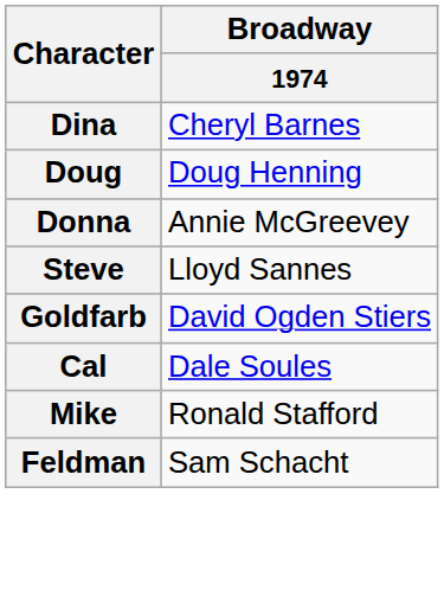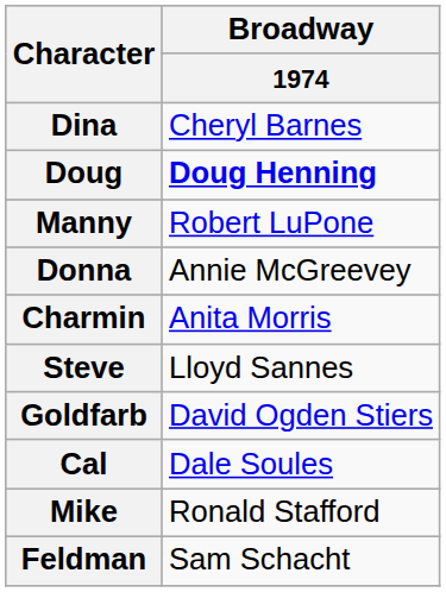Doug | Broadway / 1974: normal -> bold
+ row: Manny | Robert LuPone
+ row: Charmin | Anita Morris
